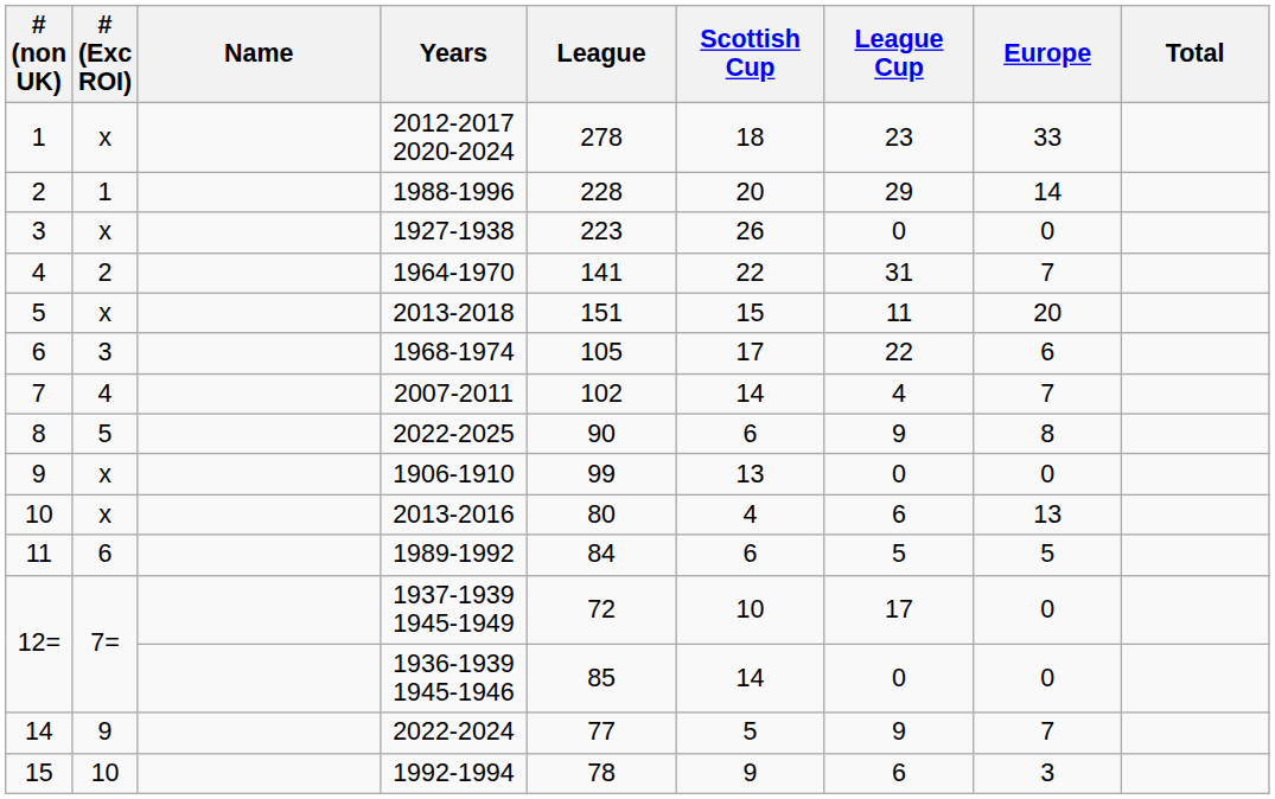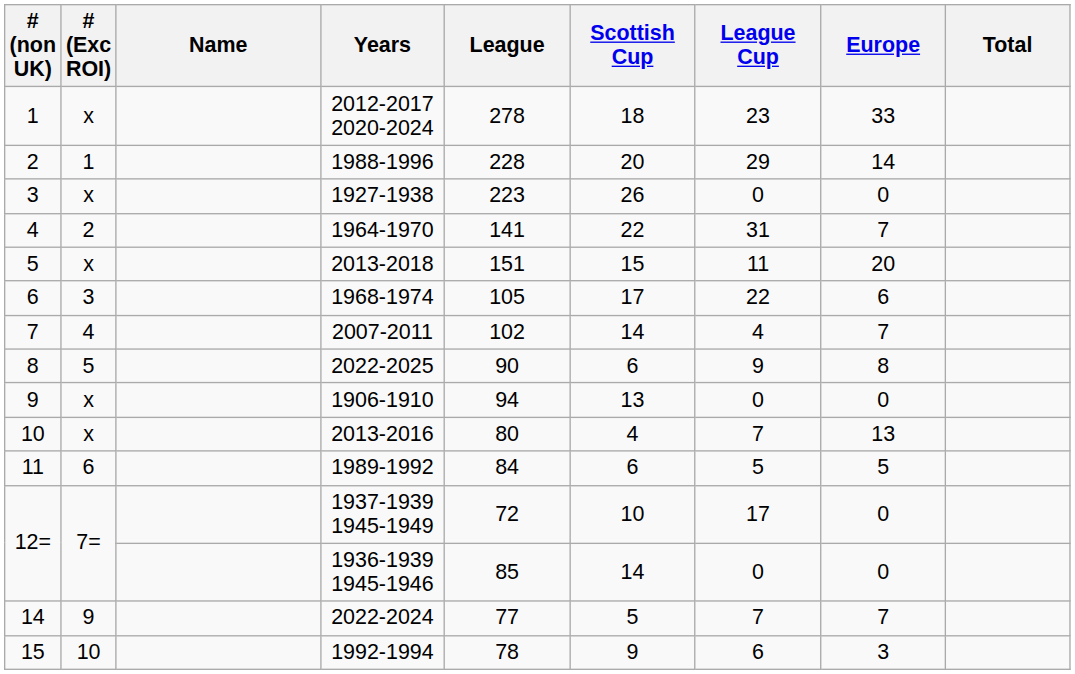1906-1910 | League: 99 -> 94
2013-2016 | League Cup: 6 -> 7
2022-2024 | League Cup: 9 -> 7
